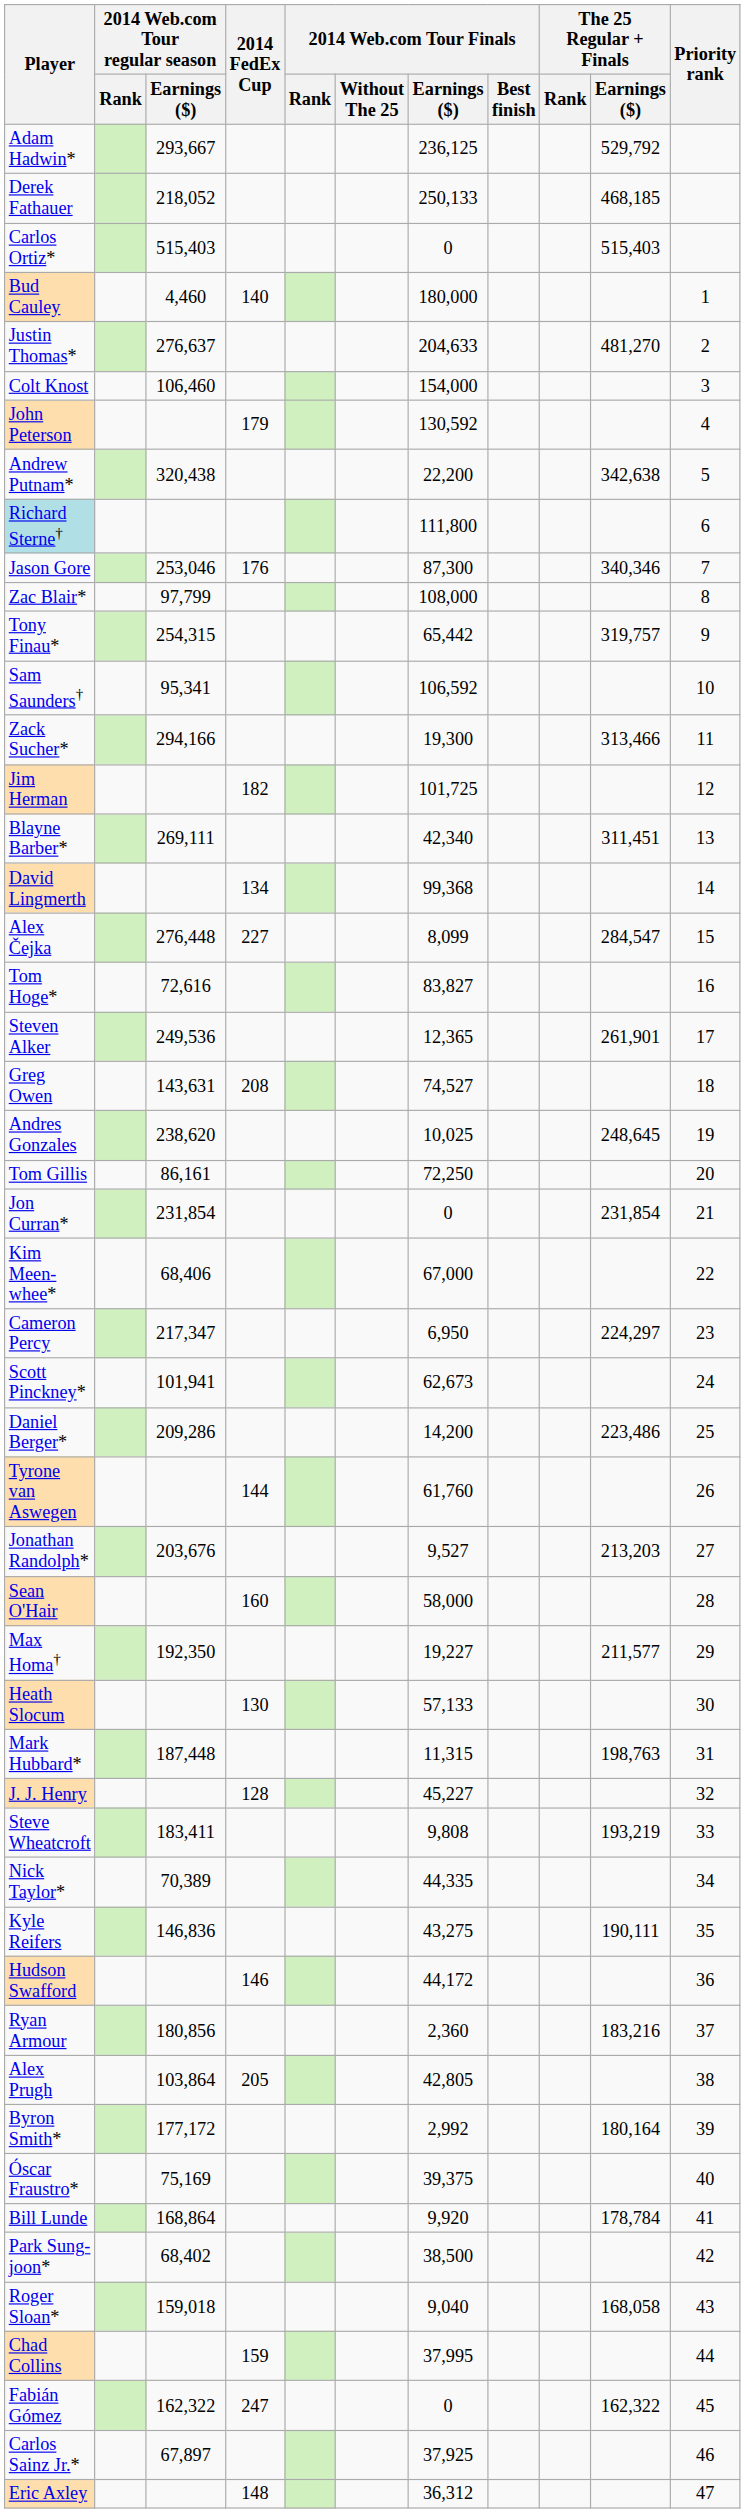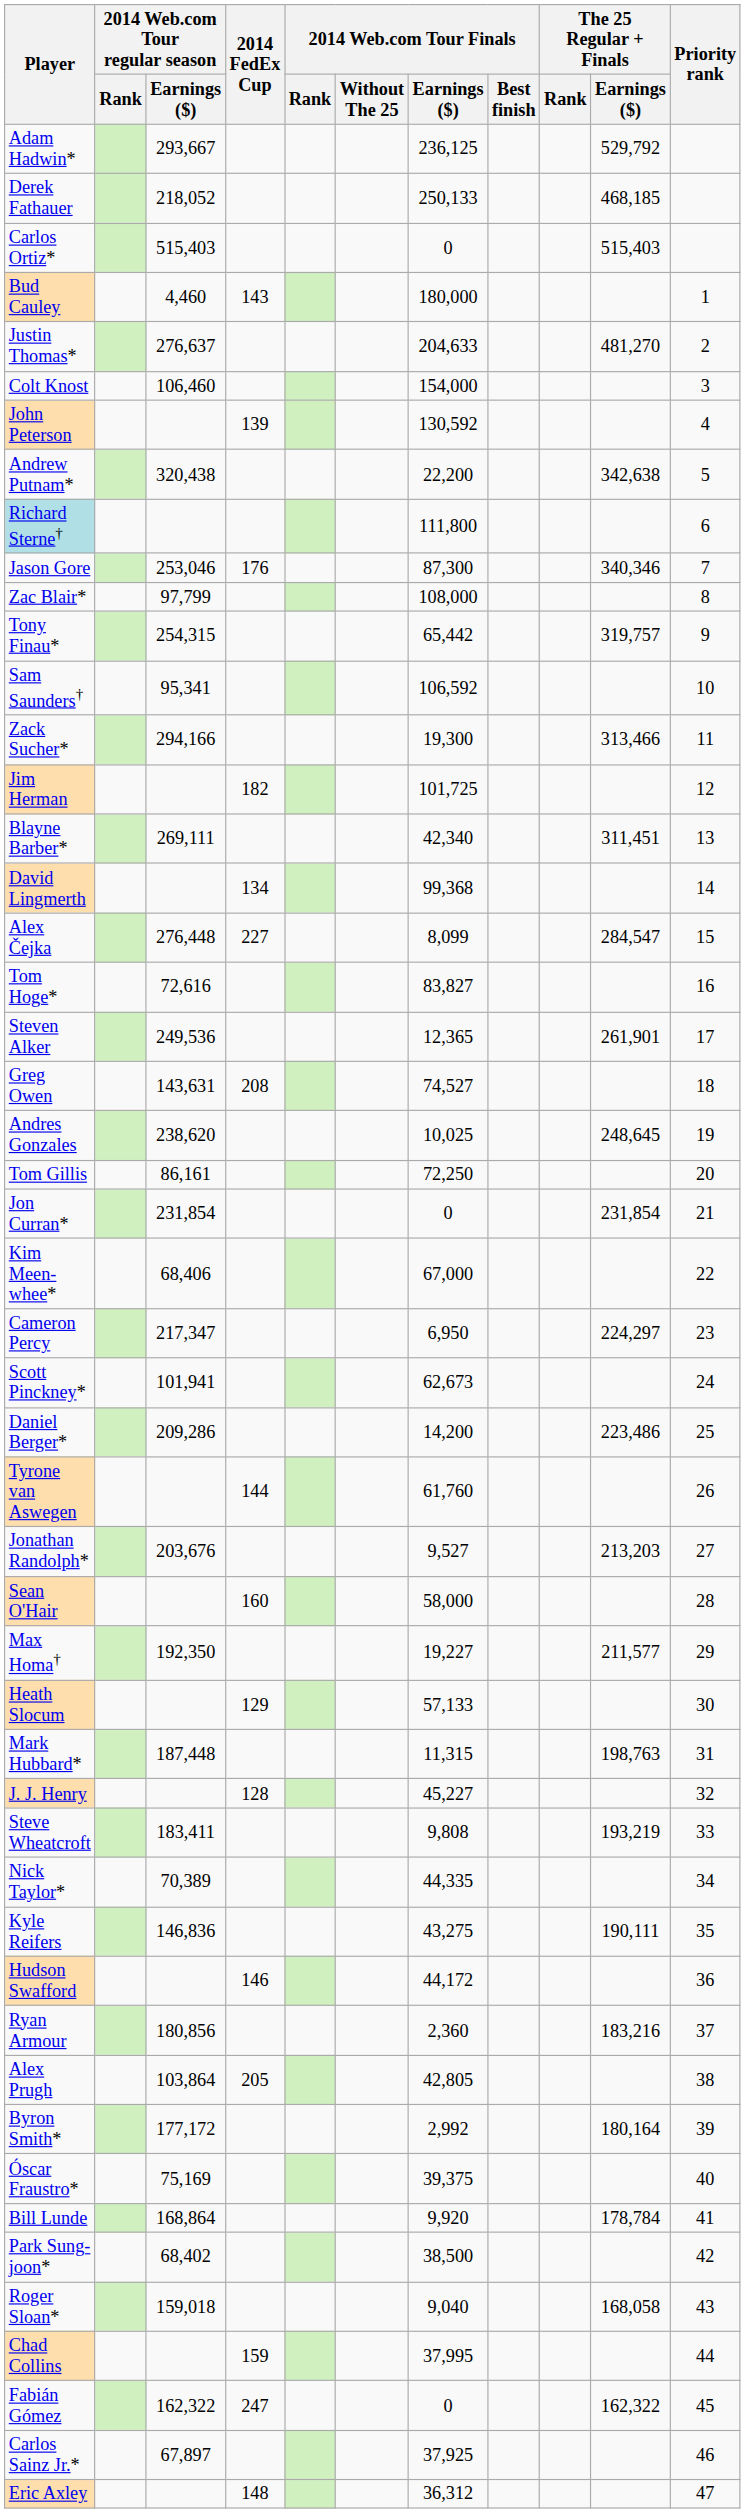Bud Cauley | 2014 FedEx Cup: 140 -> 143
John Peterson | 2014 FedEx Cup: 179 -> 139
Heath Slocum | 2014 FedEx Cup: 130 -> 129
